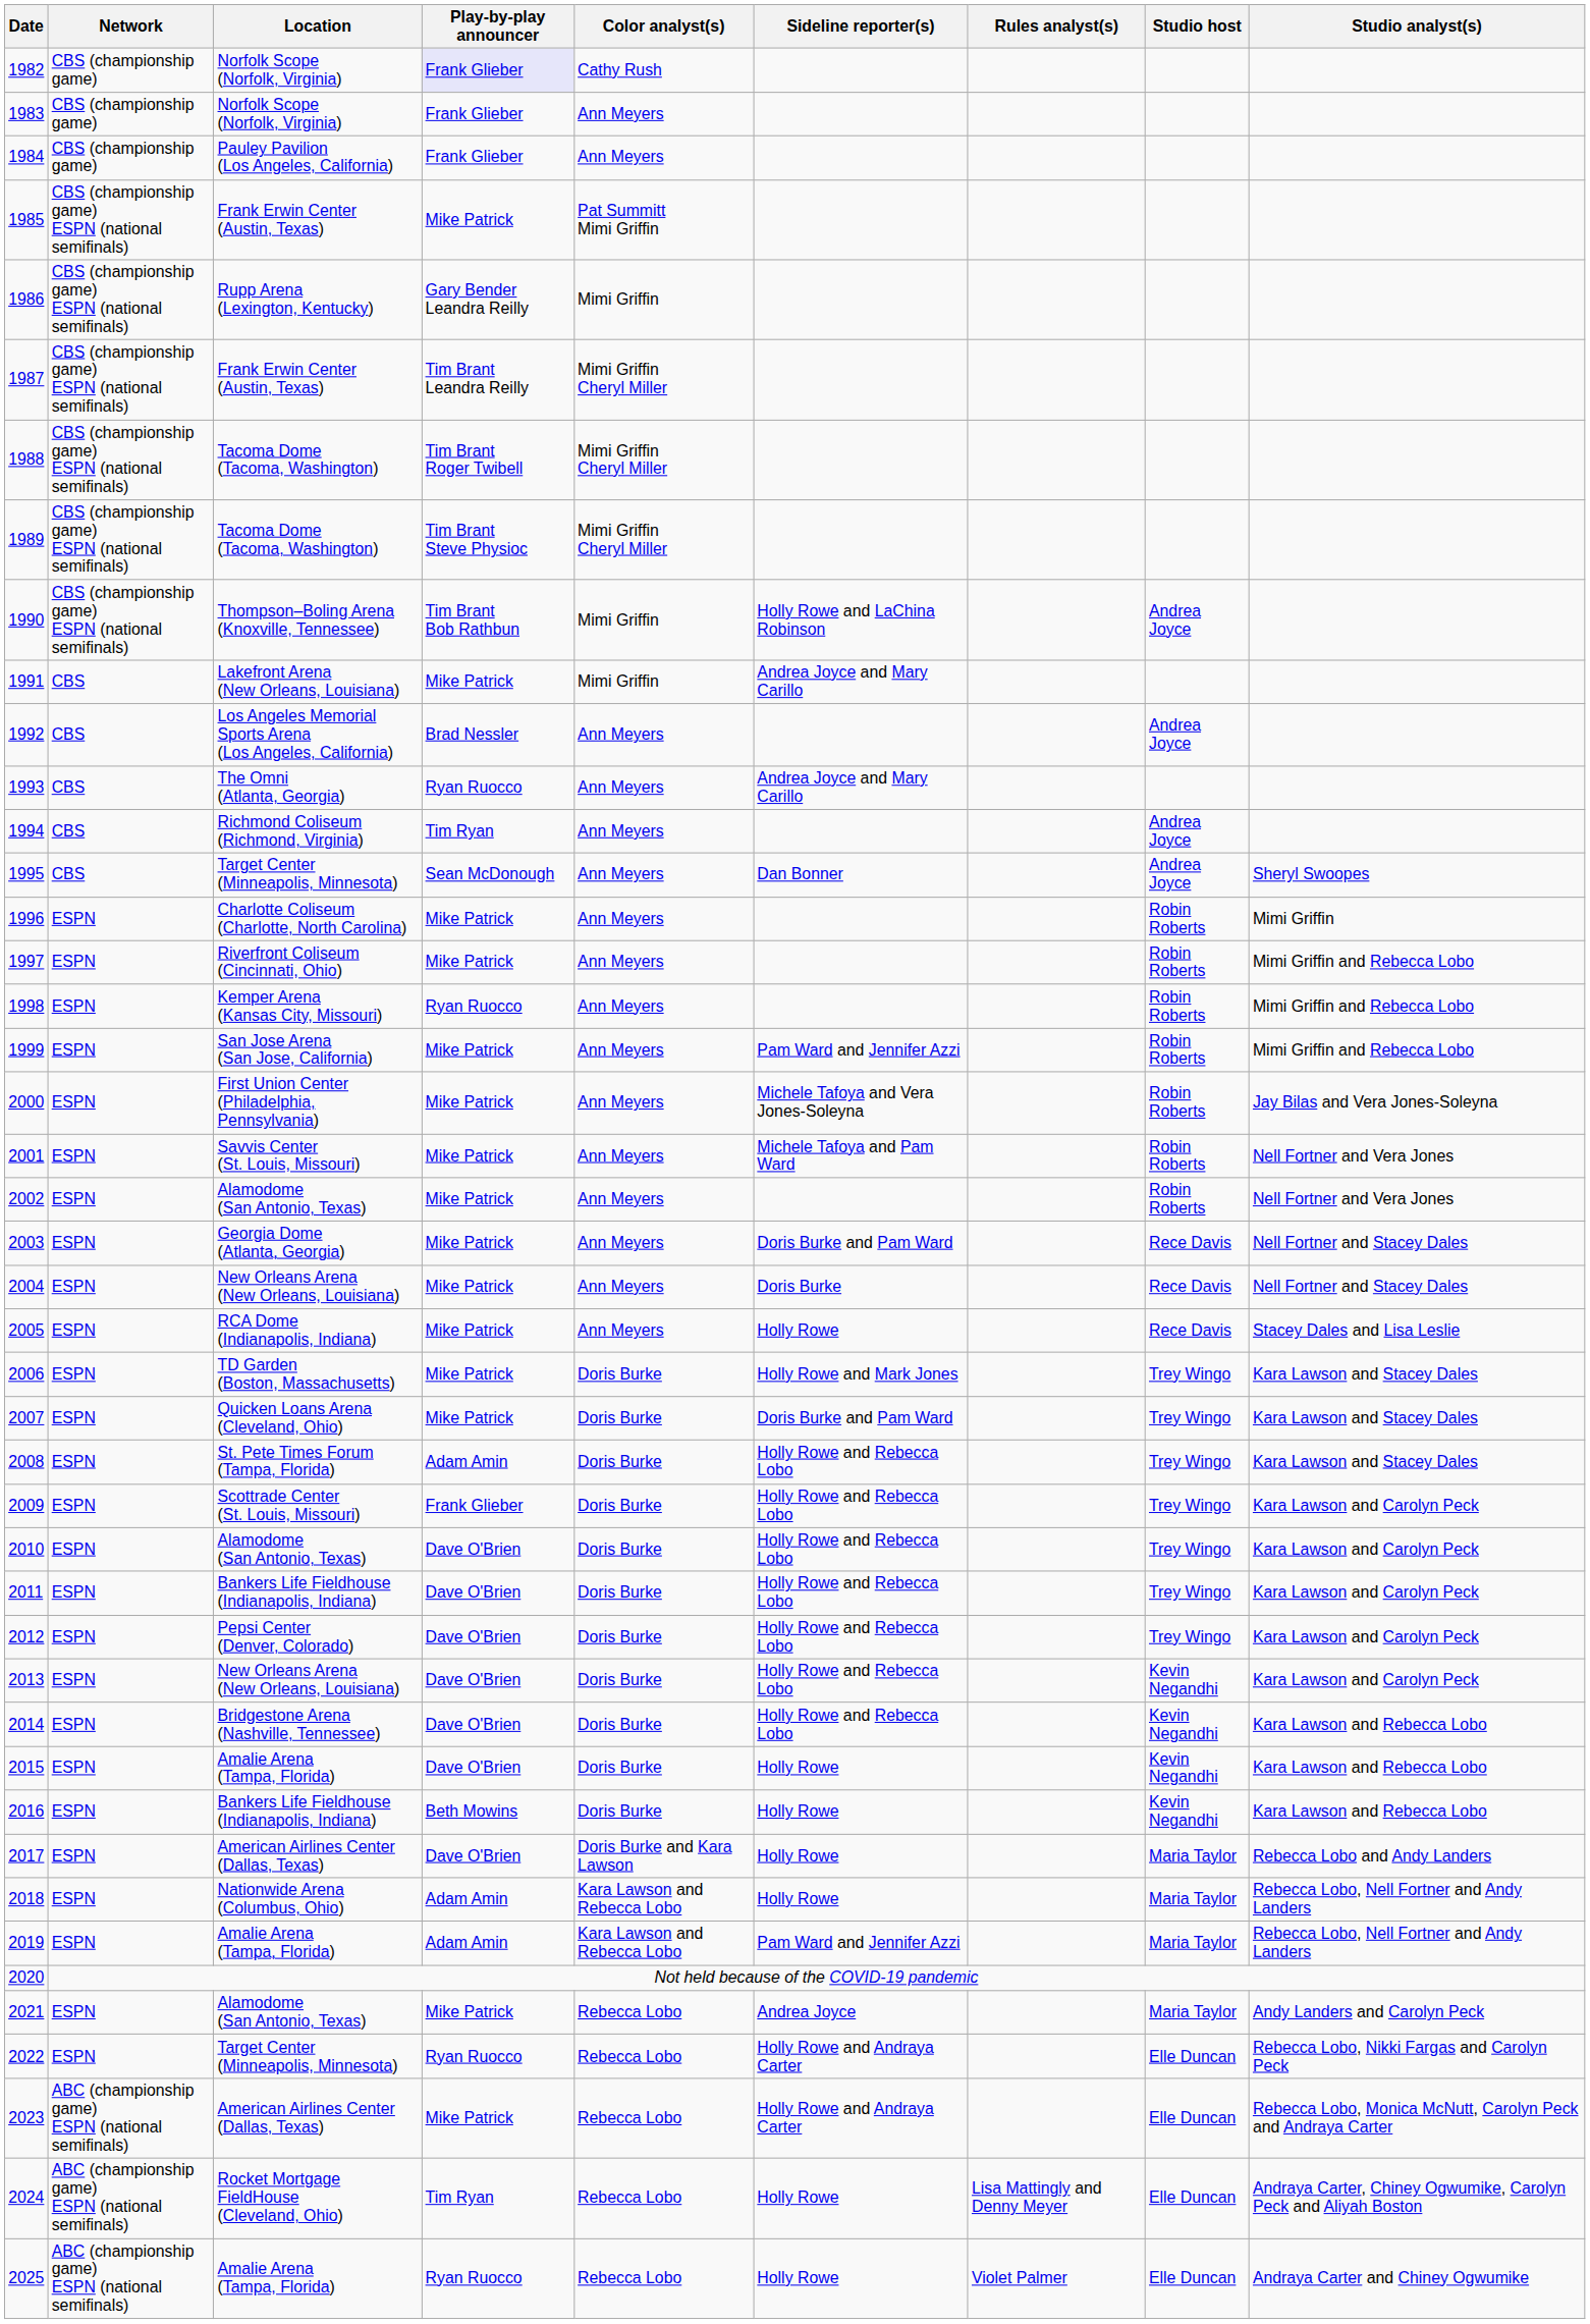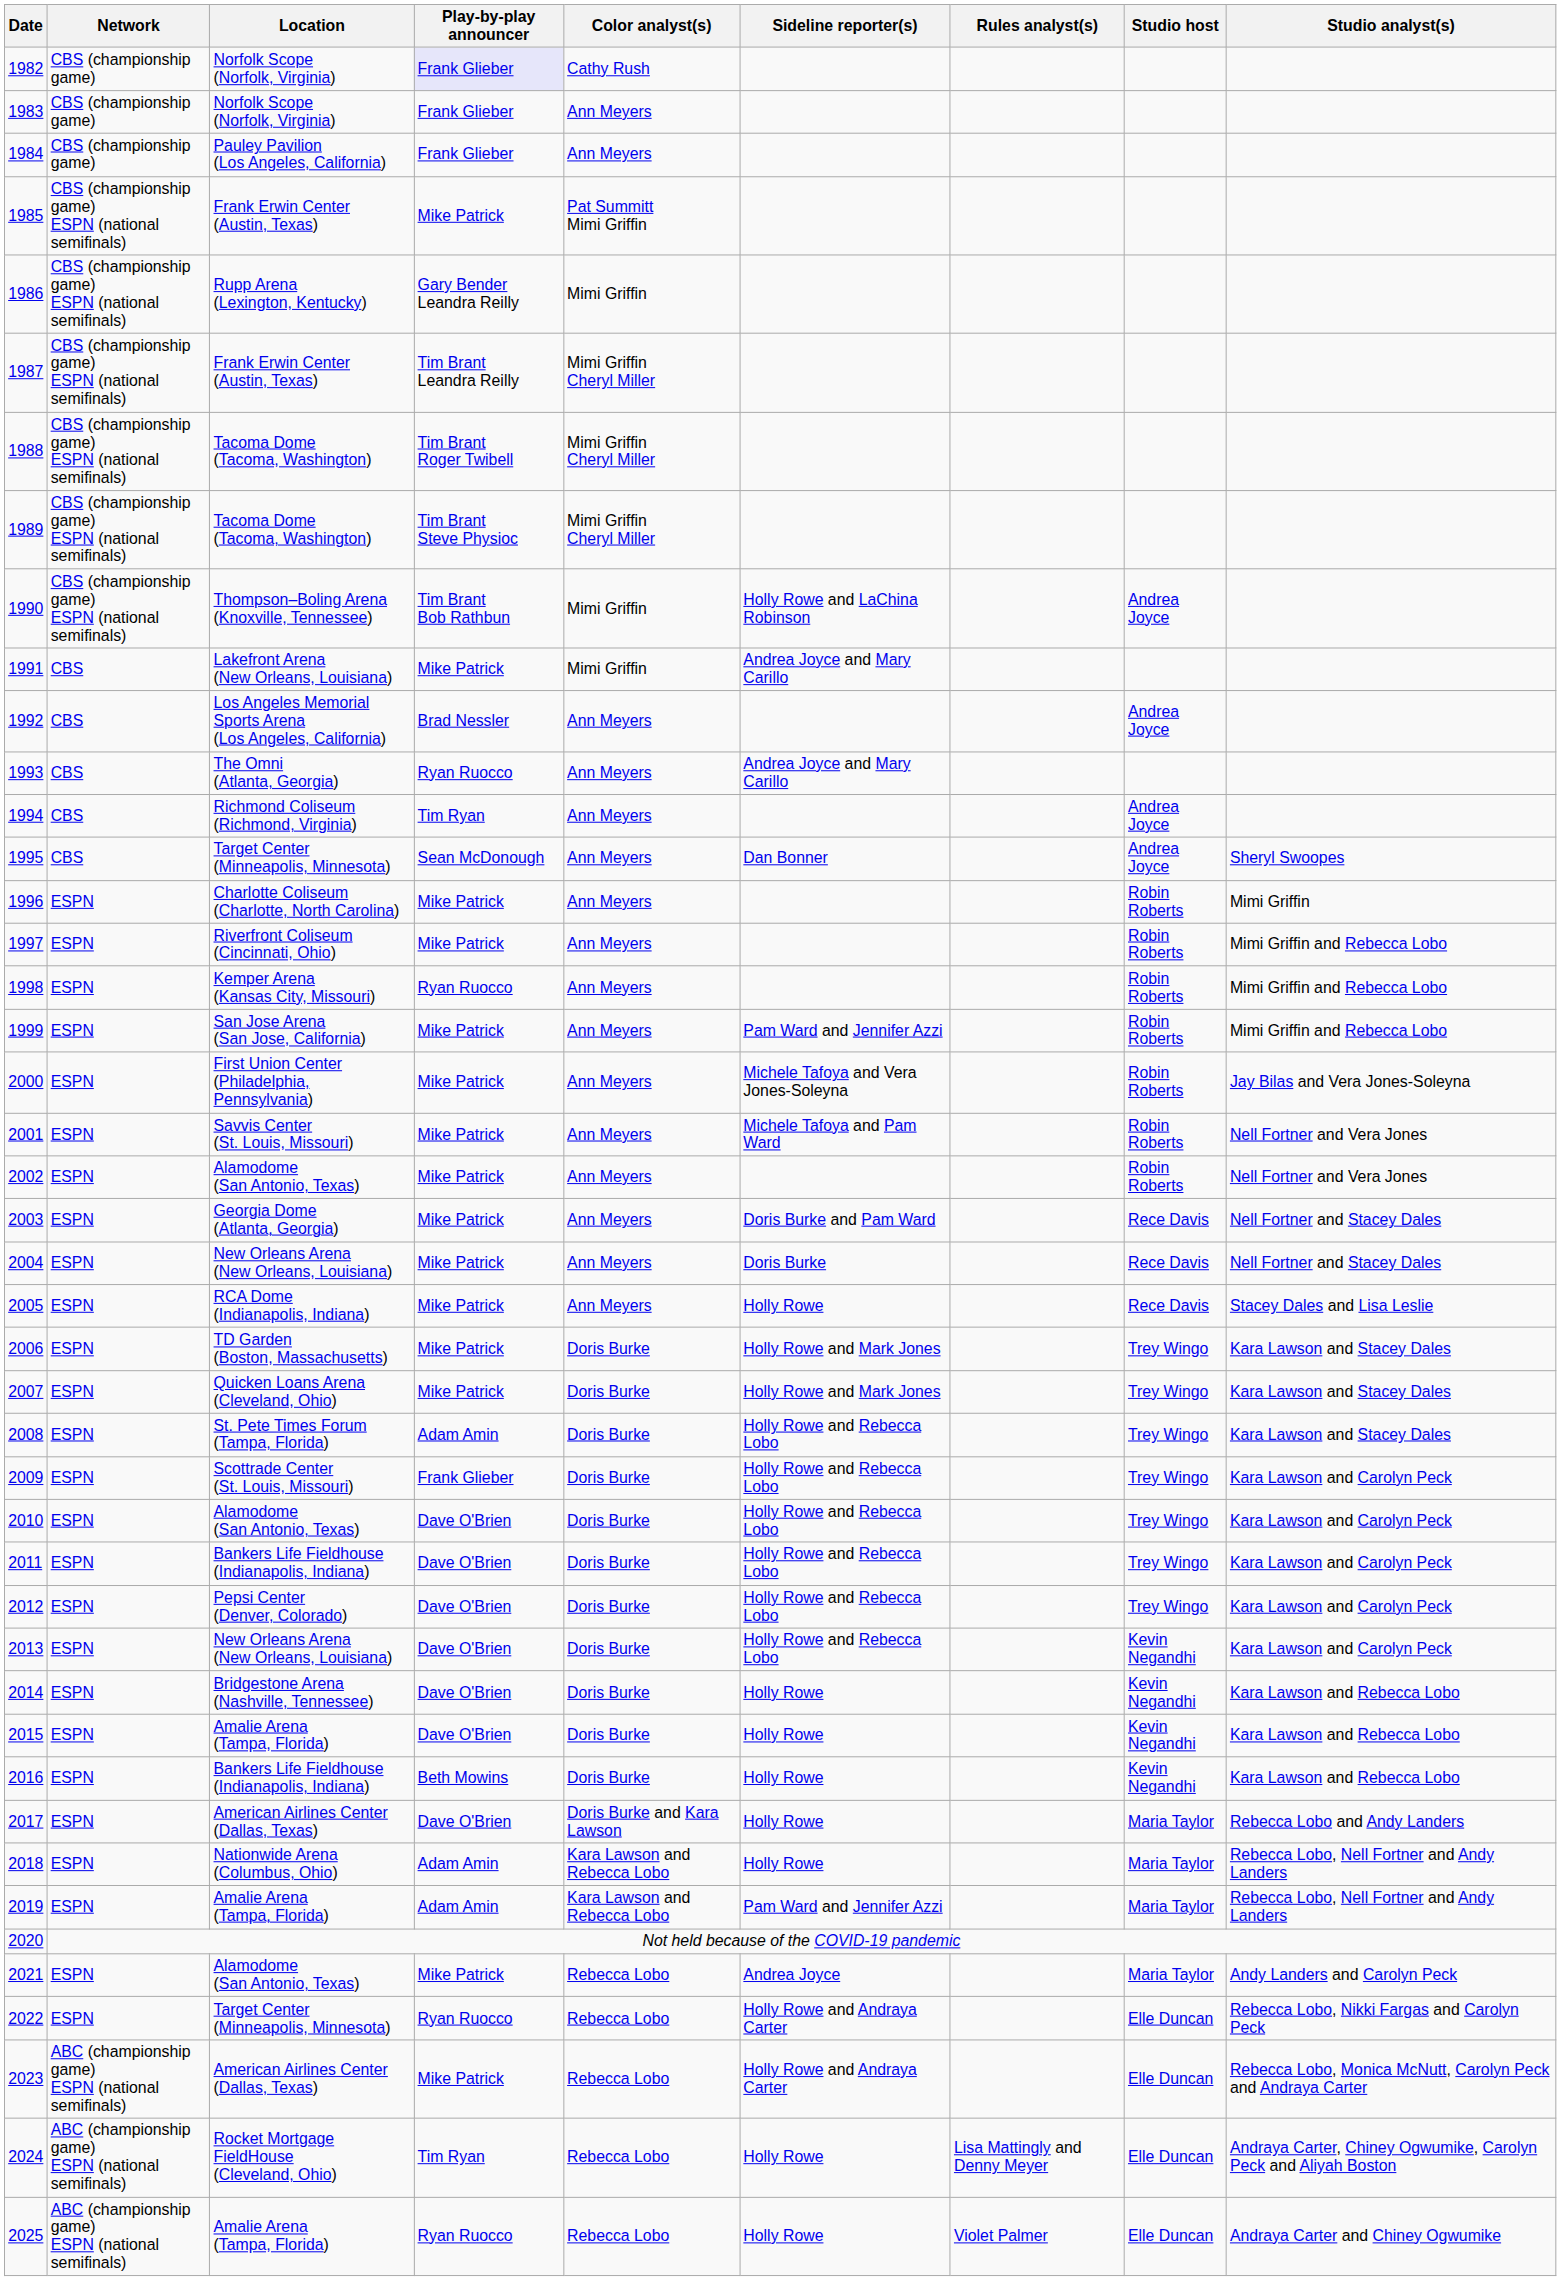2007 | Sideline reporter(s): Doris Burke and Pam Ward -> Holly Rowe and Mark Jones
2014 | Sideline reporter(s): Holly Rowe and Rebecca Lobo -> Holly Rowe
